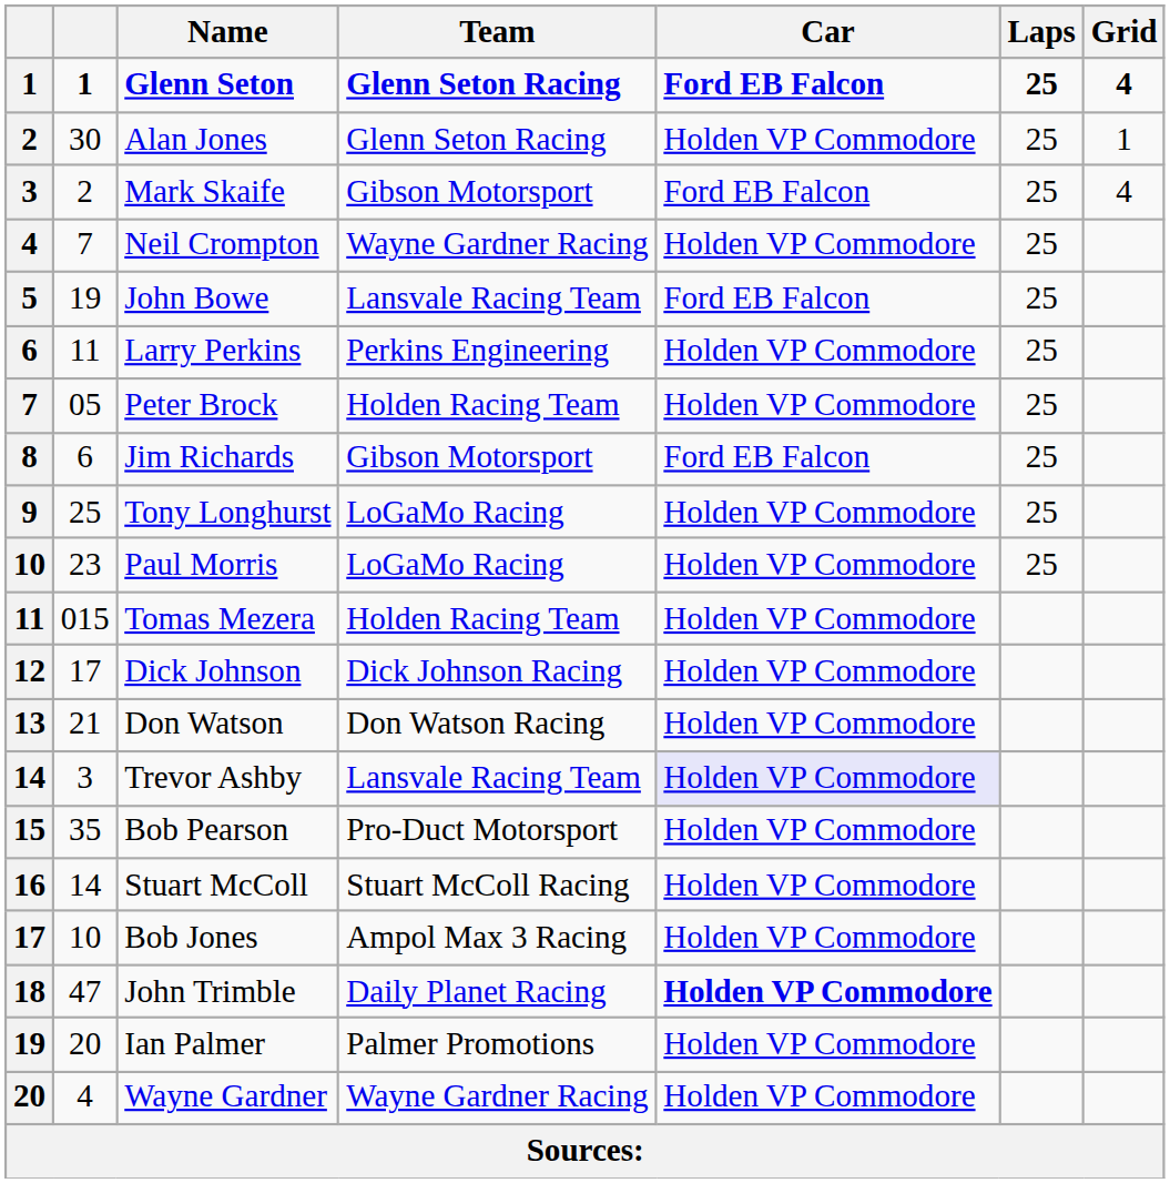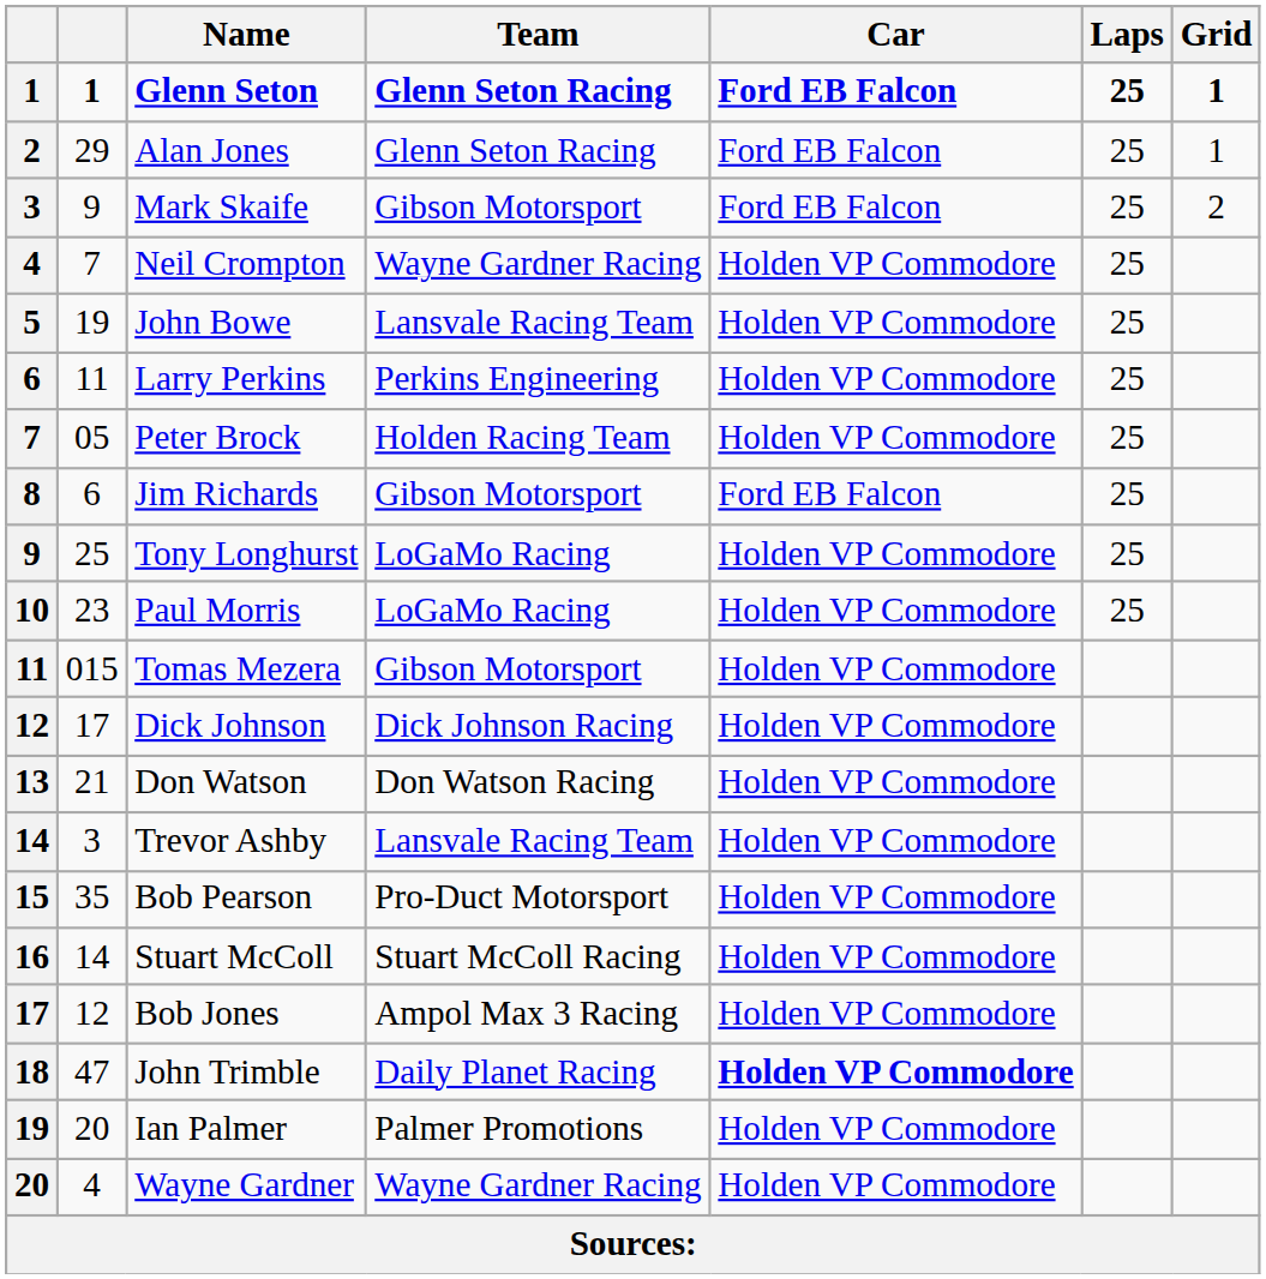Glenn Seton | Grid: 4 -> 1
Alan Jones | column 2: 30 -> 29
Alan Jones | Car: Holden VP Commodore -> Ford EB Falcon
Mark Skaife | column 2: 2 -> 9
Mark Skaife | Grid: 4 -> 2
John Bowe | Car: Ford EB Falcon -> Holden VP Commodore
Tomas Mezera | Team: Holden Racing Team -> Gibson Motorsport
Trevor Ashby | Car: lavender background -> no background
Bob Jones | column 2: 10 -> 12
